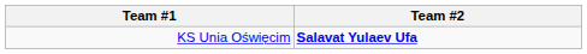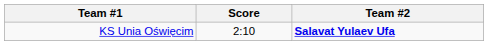+ column: Score | 2:10
